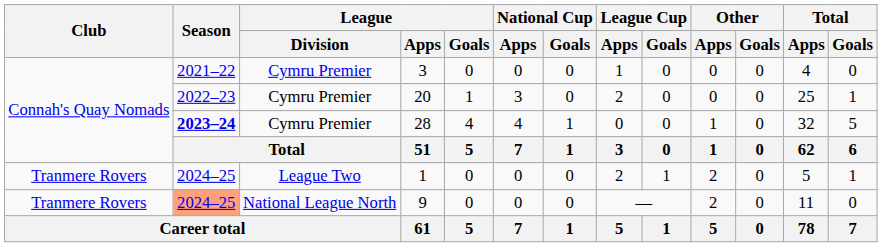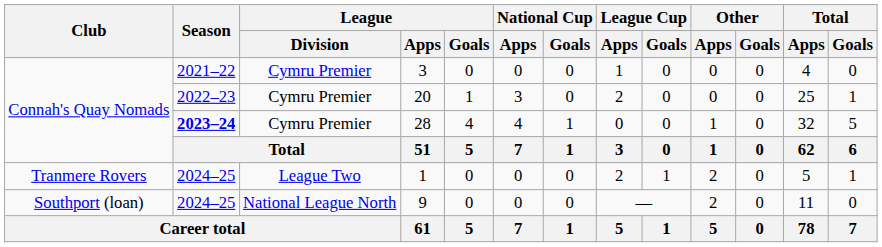9 | Club: Tranmere Rovers -> Southport (loan)
9 | Season: lightsalmon background -> no background
